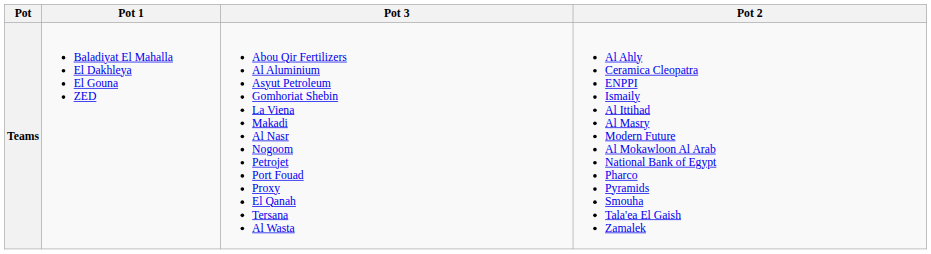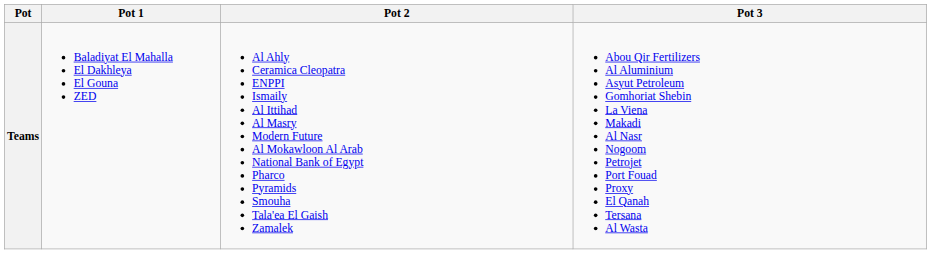columns swapped: Pot 2 <-> Pot 3
